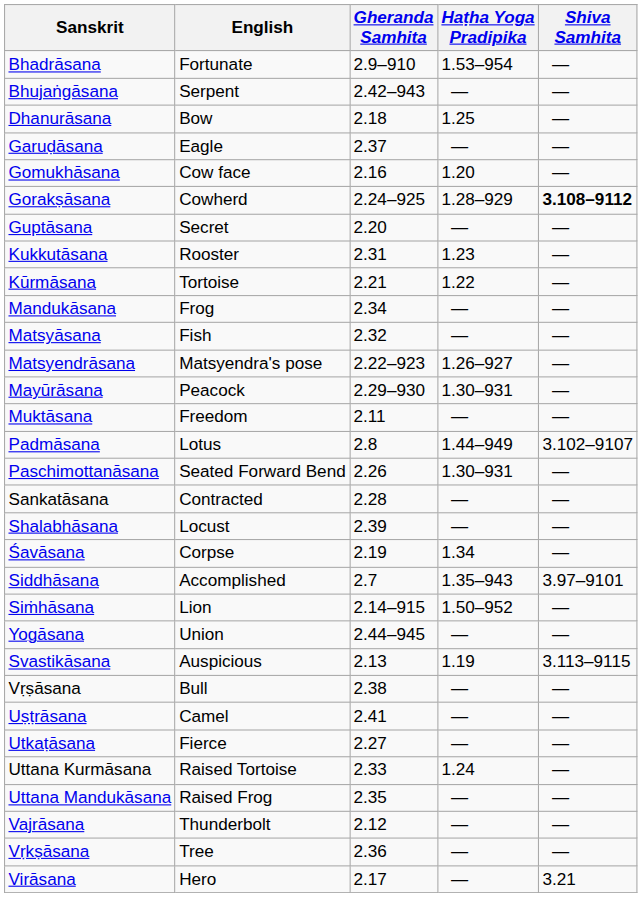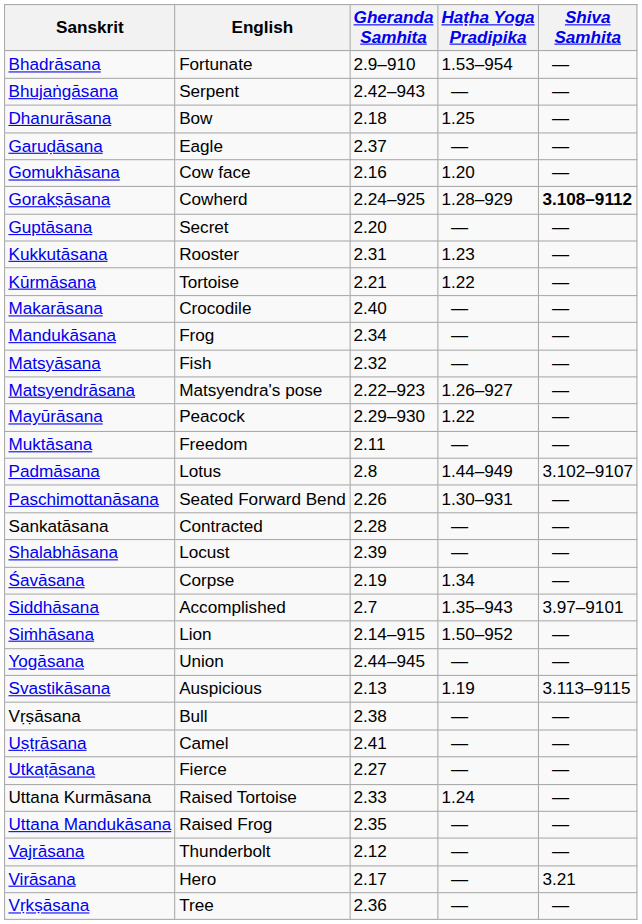+ row: Makarāsana | Crocodile | 2.40 | — | —
Mayūrāsana | Haṭha Yoga Pradipika: 1.30–931 -> 1.22
rows swapped: Virāsana <-> Vṛkṣāsana
